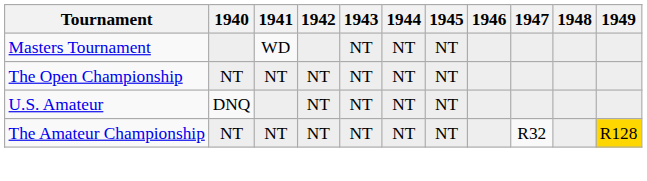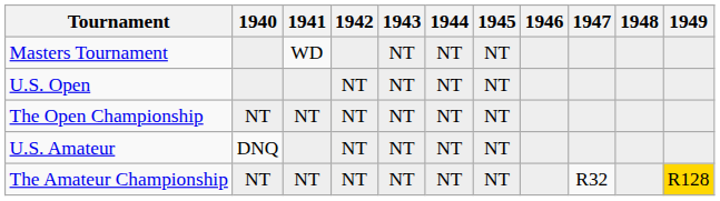+ row: U.S. Open | NT | NT | NT | NT
